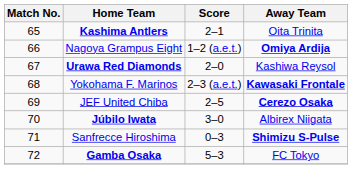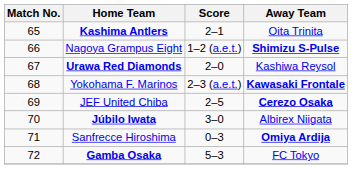Nagoya Grampus Eight | Away Team: Omiya Ardija -> Shimizu S-Pulse
Sanfrecce Hiroshima | Away Team: Shimizu S-Pulse -> Omiya Ardija
